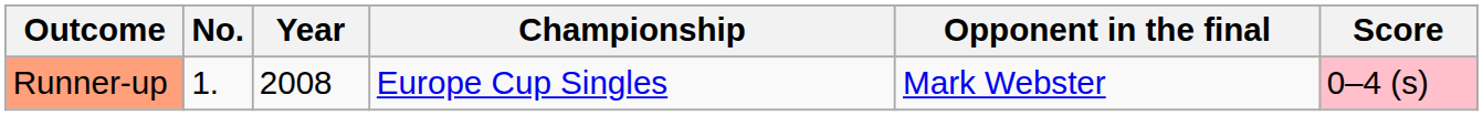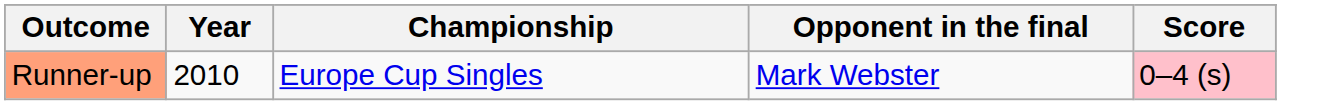- column: No. | 1.
Runner-up | Year: 2008 -> 2010
